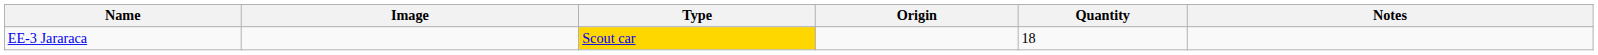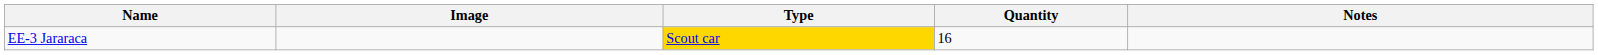- column: Origin
EE-3 Jararaca | Quantity: 18 -> 16
